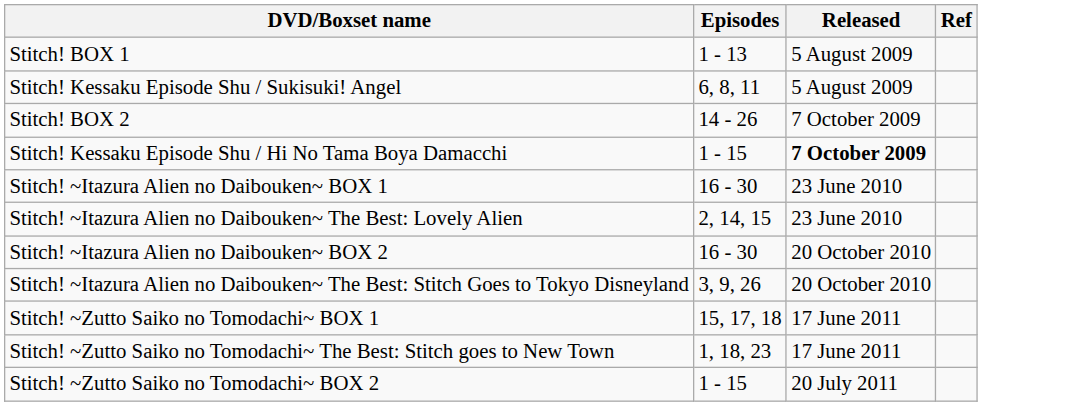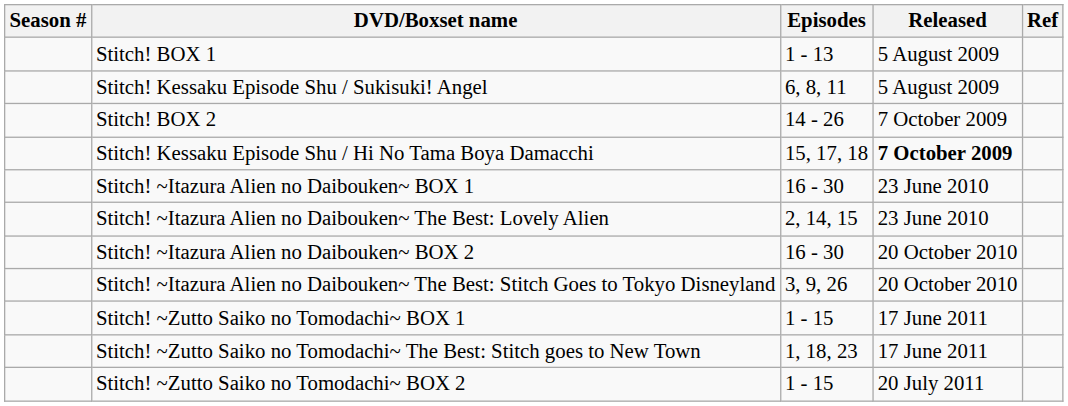+ column: Season #
Stitch! Kessaku Episode Shu / Hi No Tama Boya Damacchi | Episodes: 1 - 15 -> 15, 17, 18
Stitch! ~Zutto Saiko no Tomodachi~ BOX 1 | Episodes: 15, 17, 18 -> 1 - 15
